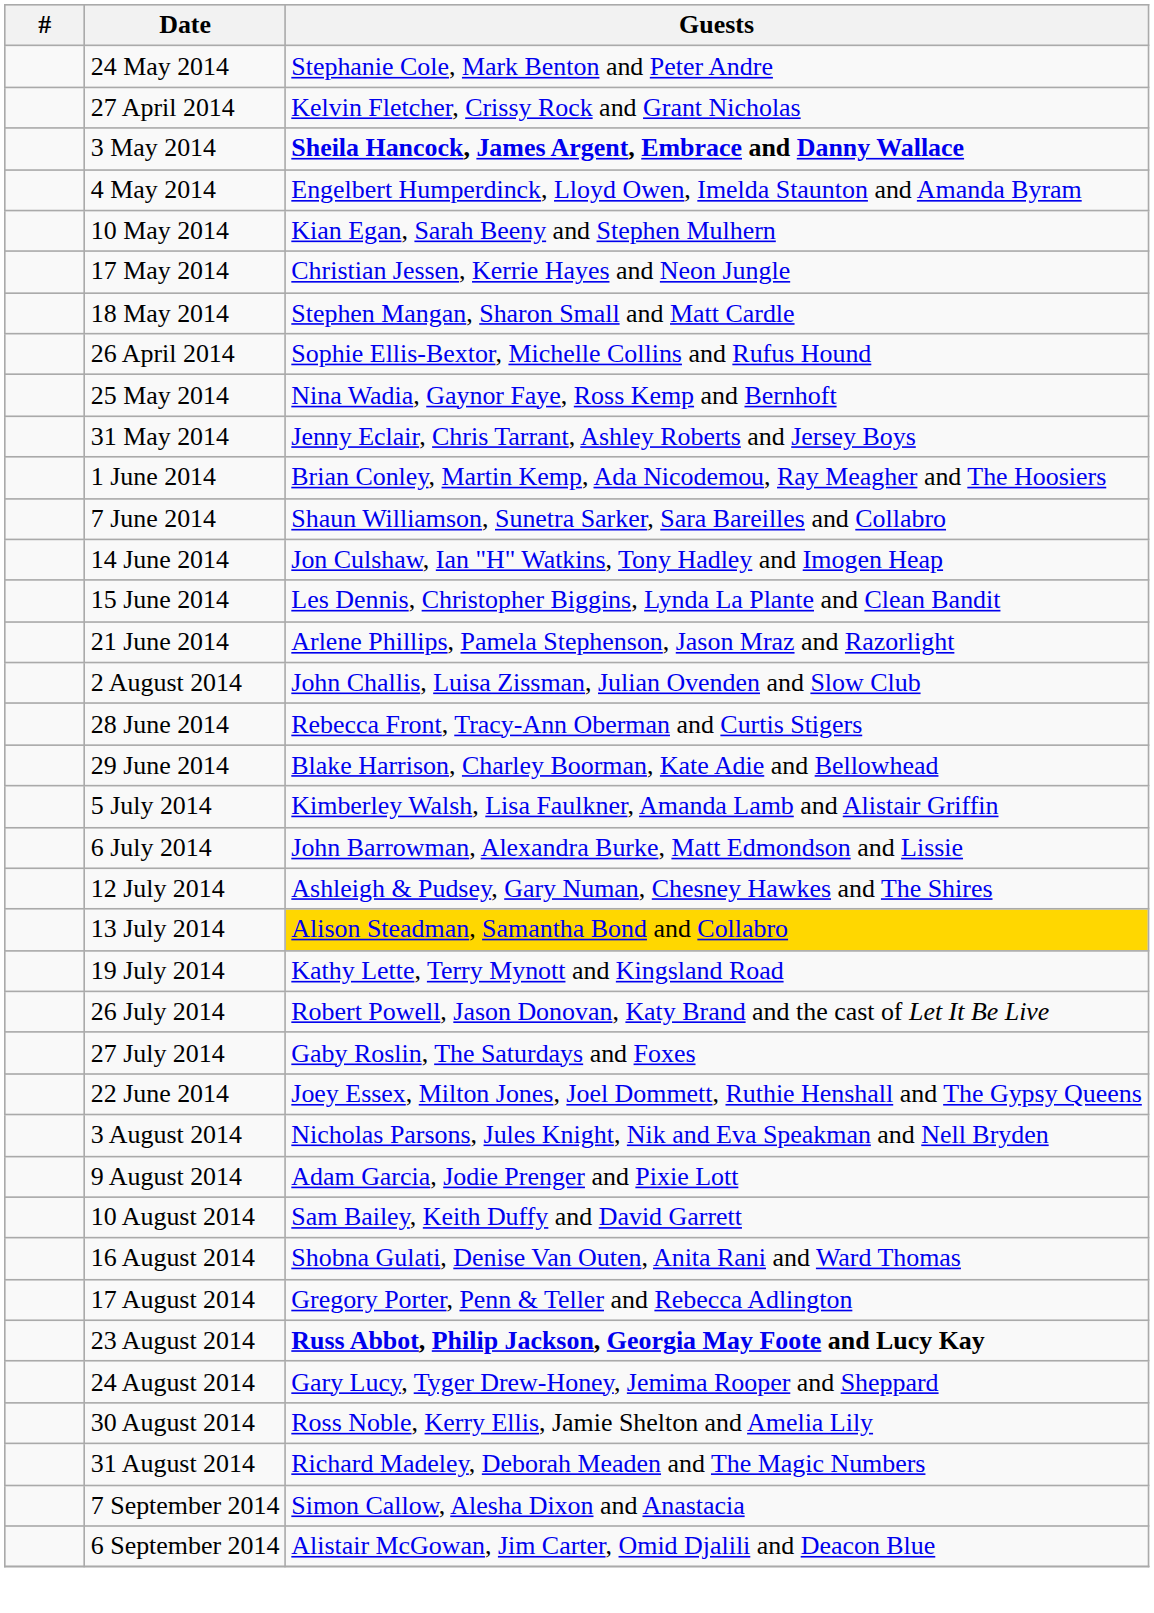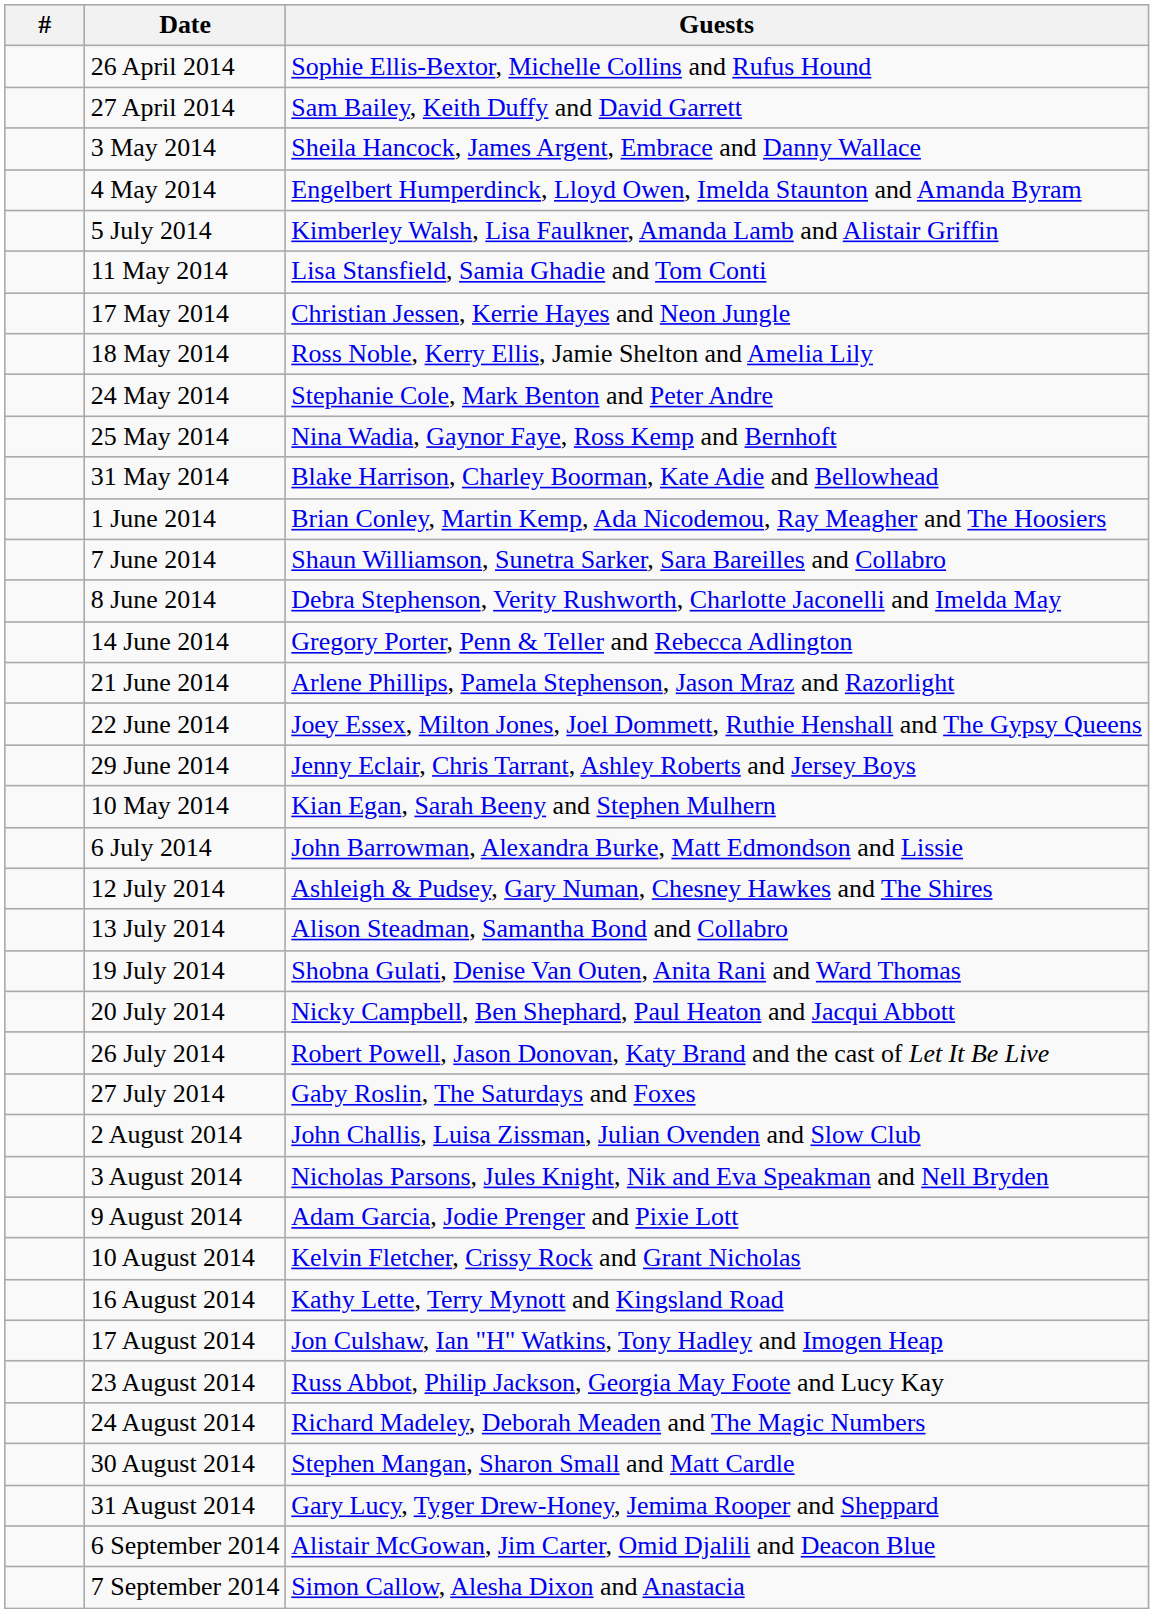rows swapped: 26 April 2014 <-> 24 May 2014
27 April 2014 | Guests: Kelvin Fletcher, Crissy Rock and Grant Nicholas -> Sam Bailey, Keith Duffy and David Garrett
3 May 2014 | Guests: bold -> normal
rows swapped: 10 May 2014 <-> 5 July 2014
+ row: 11 May 2014 | Lisa Stansfield, Samia Ghadie and Tom Conti
18 May 2014 | Guests: Stephen Mangan, Sharon Small and Matt Cardle -> Ross Noble, Kerry Ellis, Jamie Shelton and Amelia Lily
31 May 2014 | Guests: Jenny Eclair, Chris Tarrant, Ashley Roberts and Jersey Boys -> Blake Harrison, Charley Boorman, Kate Adie and Bellowhead
+ row: 8 June 2014 | Debra Stephenson, Verity Rushworth, Charlotte Jaconelli and Imelda May
14 June 2014 | Guests: Jon Culshaw, Ian "H" Watkins, Tony Hadley and Imogen Heap -> Gregory Porter, Penn & Teller and Rebecca Adlington
- row: 15 June 2014 | Les Dennis, Christopher Biggins, Lynda La Plante and Clean Bandit
rows swapped: 22 June 2014 <-> 2 August 2014
- row: 28 June 2014 | Rebecca Front, Tracy-Ann Oberman and Curtis Stigers
29 June 2014 | Guests: Blake Harrison, Charley Boorman, Kate Adie and Bellowhead -> Jenny Eclair, Chris Tarrant, Ashley Roberts and Jersey Boys
13 July 2014 | Guests: gold background -> no background
19 July 2014 | Guests: Kathy Lette, Terry Mynott and Kingsland Road -> Shobna Gulati, Denise Van Outen, Anita Rani and Ward Thomas
+ row: 20 July 2014 | Nicky Campbell, Ben Shephard, Paul Heaton and Jacqui Abbott
10 August 2014 | Guests: Sam Bailey, Keith Duffy and David Garrett -> Kelvin Fletcher, Crissy Rock and Grant Nicholas
16 August 2014 | Guests: Shobna Gulati, Denise Van Outen, Anita Rani and Ward Thomas -> Kathy Lette, Terry Mynott and Kingsland Road
17 August 2014 | Guests: Gregory Porter, Penn & Teller and Rebecca Adlington -> Jon Culshaw, Ian "H" Watkins, Tony Hadley and Imogen Heap
23 August 2014 | Guests: bold -> normal
24 August 2014 | Guests: Gary Lucy, Tyger Drew-Honey, Jemima Rooper and Sheppard -> Richard Madeley, Deborah Meaden and The Magic Numbers
30 August 2014 | Guests: Ross Noble, Kerry Ellis, Jamie Shelton and Amelia Lily -> Stephen Mangan, Sharon Small and Matt Cardle
31 August 2014 | Guests: Richard Madeley, Deborah Meaden and The Magic Numbers -> Gary Lucy, Tyger Drew-Honey, Jemima Rooper and Sheppard
rows swapped: 6 September 2014 <-> 7 September 2014
